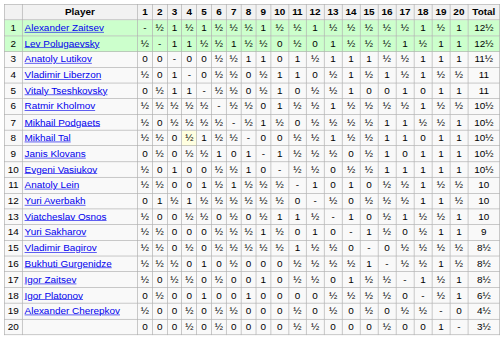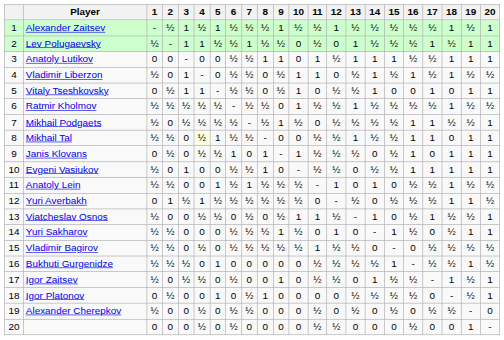- column: Total | 12½ | 12½ | 11½ | 11 | 11 | 10½ | 10½ | 10½ | 10½ | 10½ | 10 | 10 | 10 | 9 | 8½ | 8½ | 8½ | 6½ | 4½ | 3½
Bukhuti Gurgenidze | 7: ½ -> 0
Igor Platonov | 7: 0 -> ½
